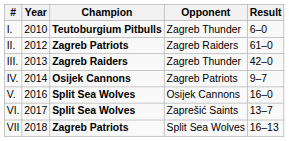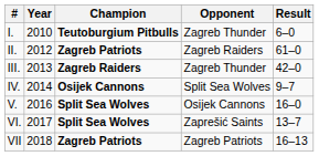IV. | Opponent: Zagreb Patriots -> Split Sea Wolves
VII | Opponent: Split Sea Wolves -> Zagreb Patriots
